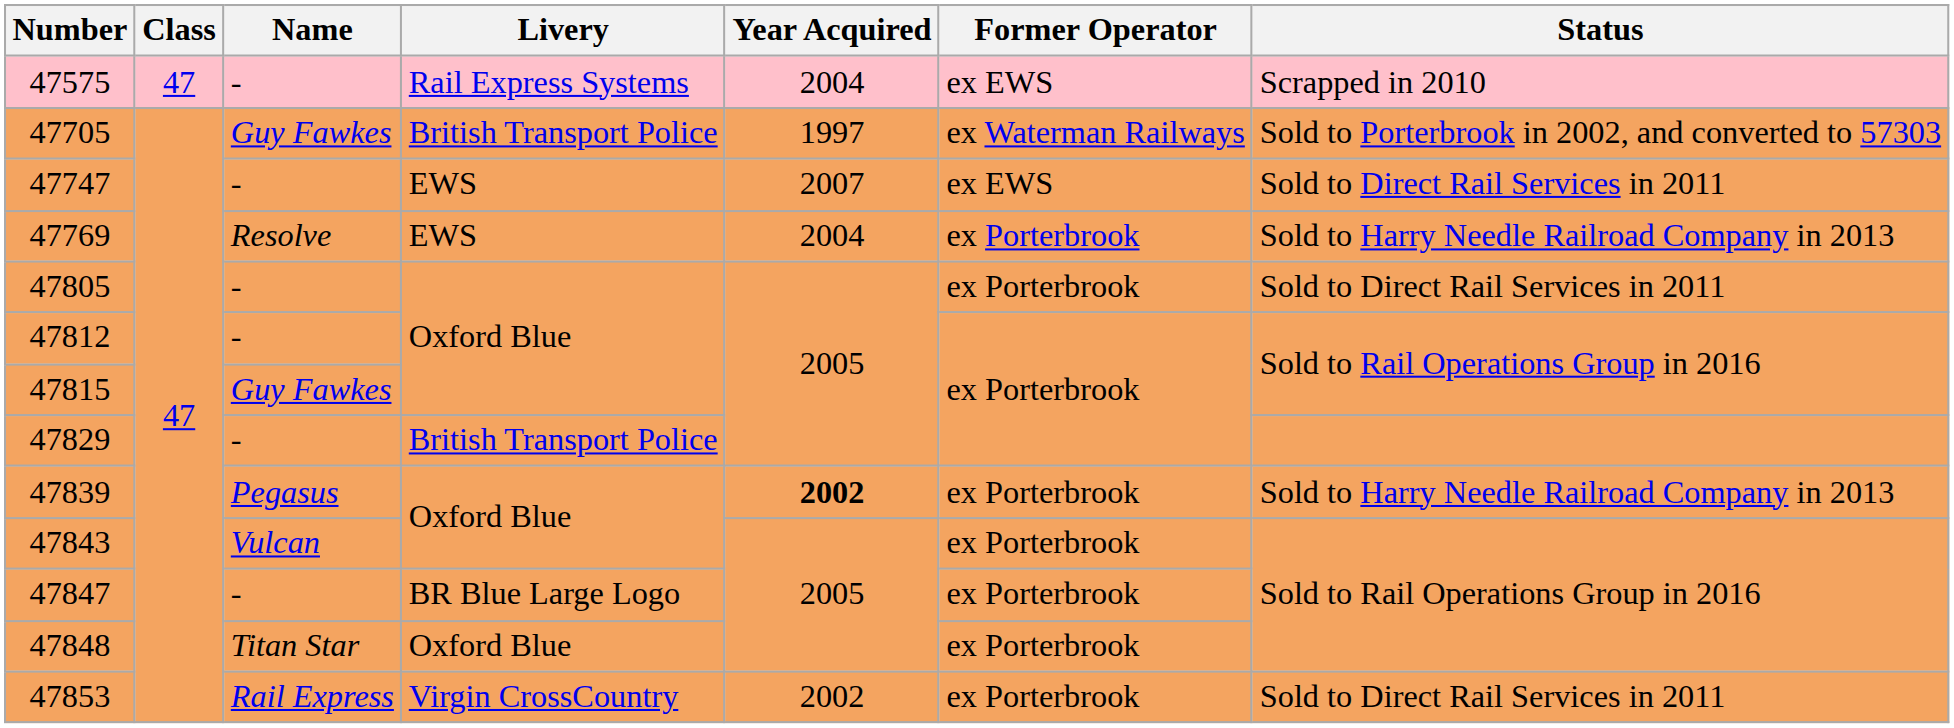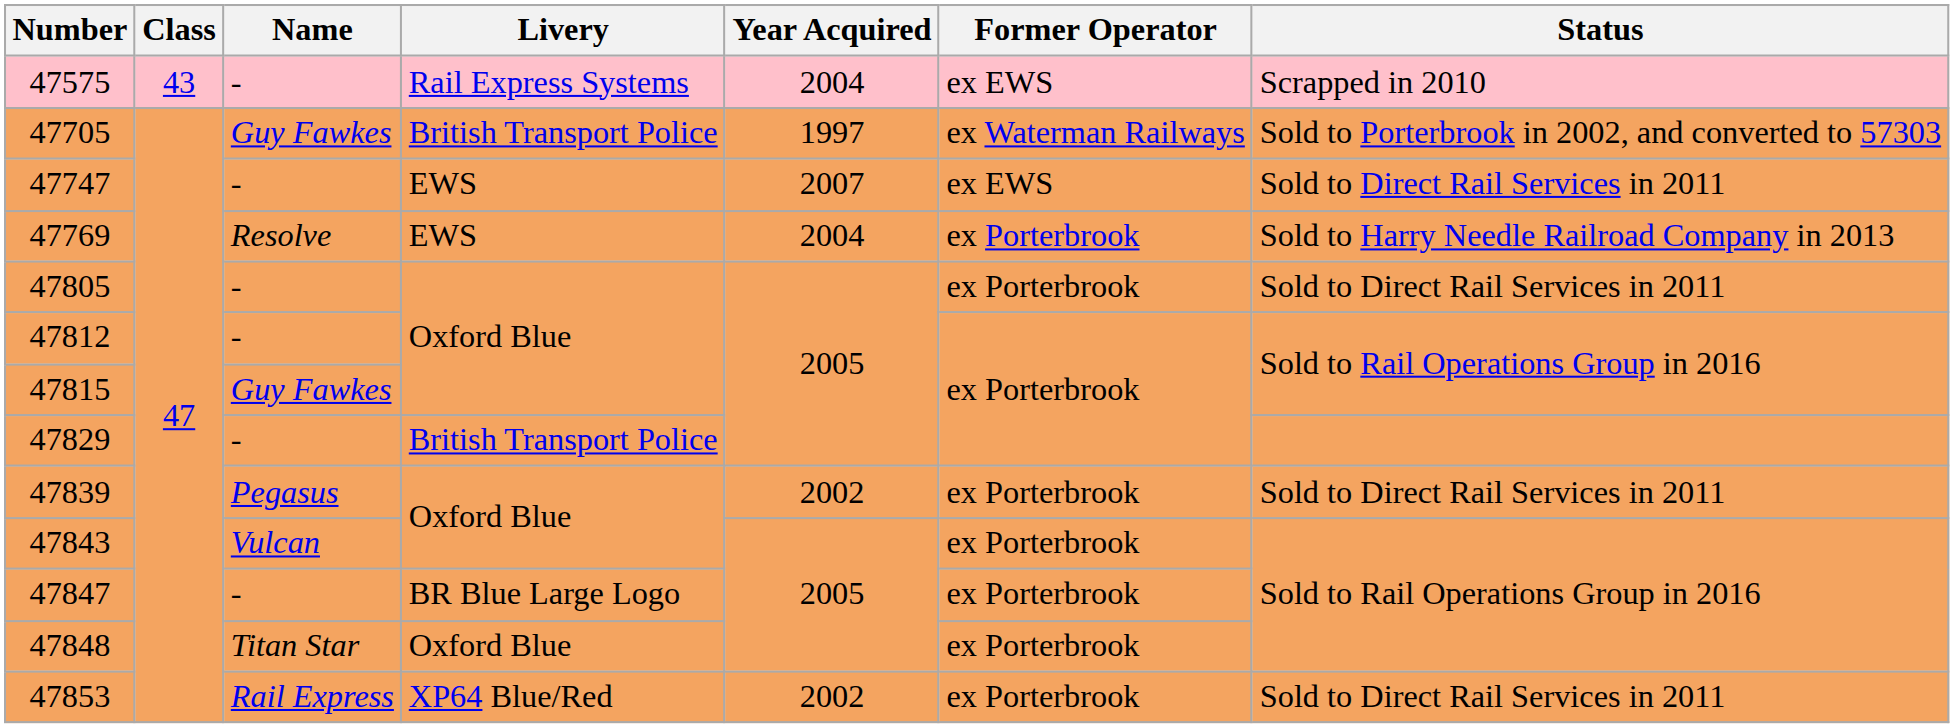47575 | Class: 47 -> 43
47839 | Year Acquired: bold -> normal
47839 | Status: Sold to Harry Needle Railroad Company in 2013 -> Sold to Direct Rail Services in 2011
47853 | Livery: Virgin CrossCountry -> XP64 Blue/Red
